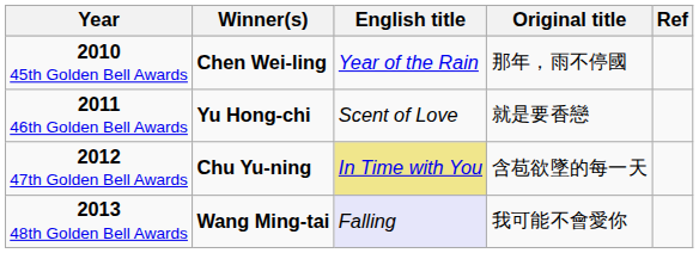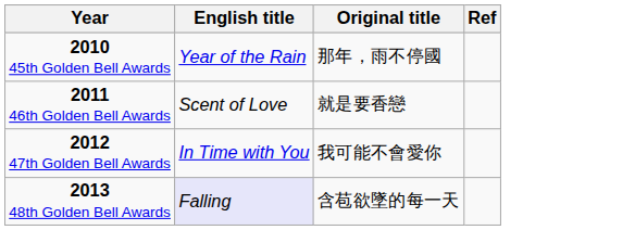- column: Winner(s) | Chen Wei-ling | Yu Hong-chi | Chu Yu-ning | Wang Ming-tai
2012 47th Golden Bell Awards | English title: khaki background -> no background
2012 47th Golden Bell Awards | Original title: 含苞欲墜的每一天 -> 我可能不會愛你
2013 48th Golden Bell Awards | Original title: 我可能不會愛你 -> 含苞欲墜的每一天
